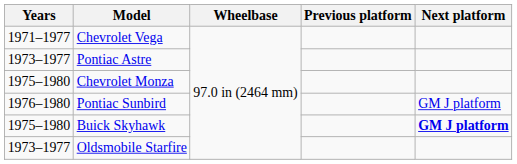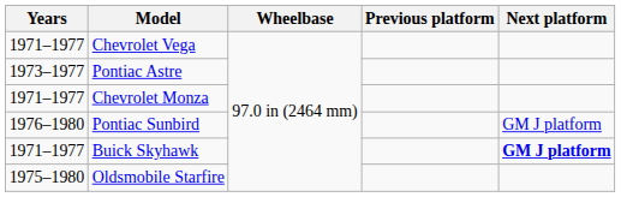Chevrolet Monza | Years: 1975–1980 -> 1971–1977
Buick Skyhawk | Years: 1975–1980 -> 1971–1977
Oldsmobile Starfire | Years: 1973–1977 -> 1975–1980
